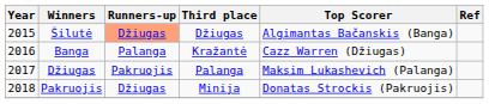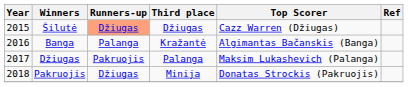Šilutė | Top Scorer: Algimantas Bačanskis (Banga) -> Cazz Warren (Džiugas)
Banga | Top Scorer: Cazz Warren (Džiugas) -> Algimantas Bačanskis (Banga)
